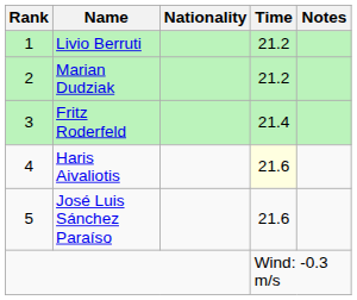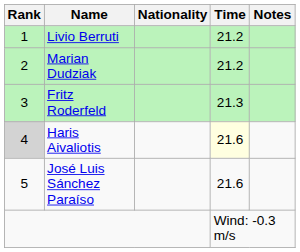Fritz Roderfeld | Time: 21.4 -> 21.3
Haris Aivaliotis | Rank: no background -> lightgrey background
